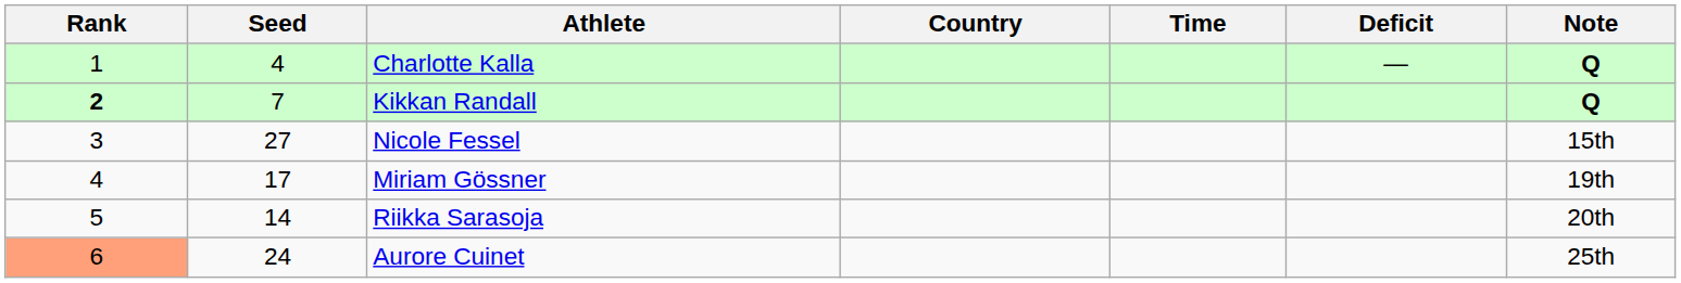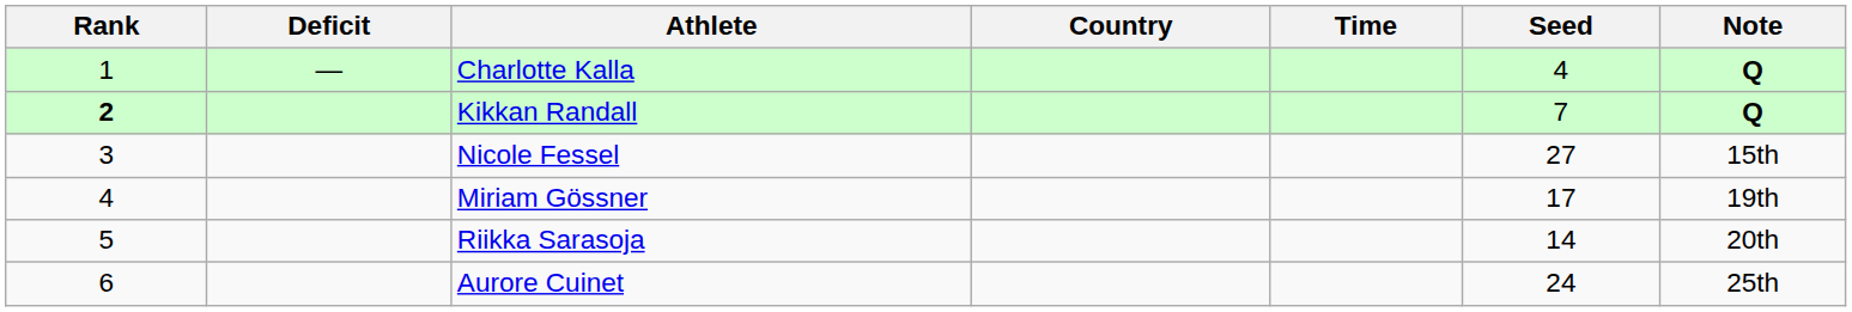columns swapped: Seed <-> Deficit
Aurore Cuinet | Rank: lightsalmon background -> no background
